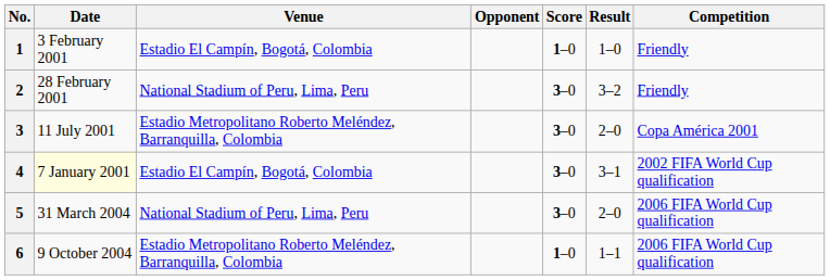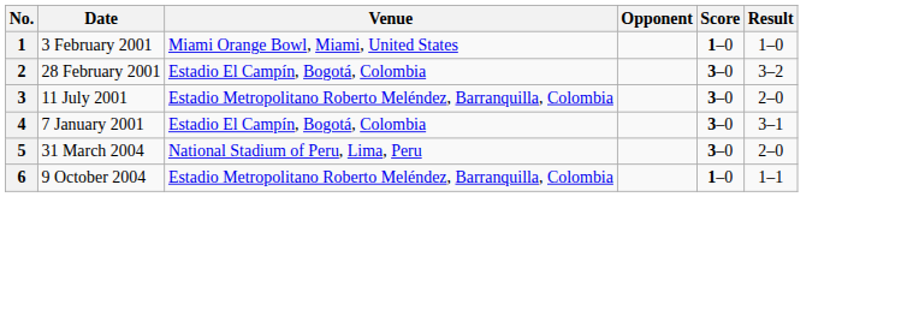- column: Competition | Friendly | Friendly | Copa América 2001 | 2002 FIFA World Cup qualification | 2006 FIFA World Cup qualification | 2006 FIFA World Cup qualification
1 | Venue: Estadio El Campín, Bogotá, Colombia -> Miami Orange Bowl, Miami, United States
2 | Venue: National Stadium of Peru, Lima, Peru -> Estadio El Campín, Bogotá, Colombia
4 | Date: lightyellow background -> no background
